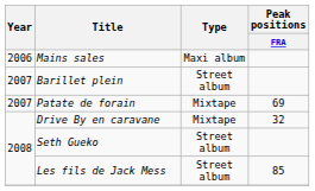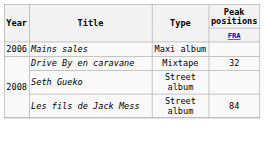- row: 2007 | Barillet plein | Street album
- row: 2007 | Patate de forain | Mixtape | 69
Les fils de Jack Mess | Peak positions / FRA: 85 -> 84
